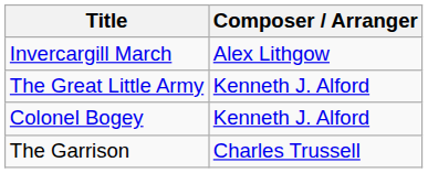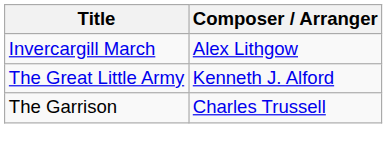- row: Colonel Bogey | Kenneth J. Alford
